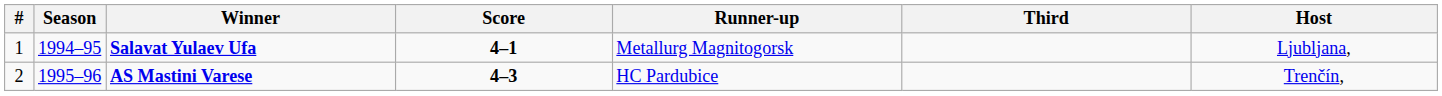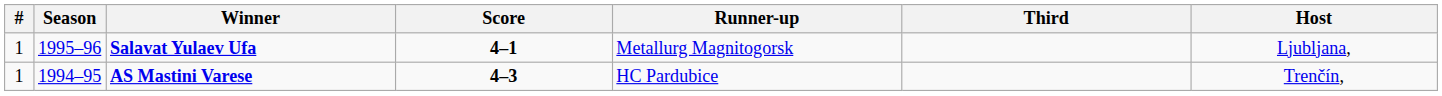Salavat Yulaev Ufa | Season: 1994–95 -> 1995–96
AS Mastini Varese | #: 2 -> 1
AS Mastini Varese | Season: 1995–96 -> 1994–95
